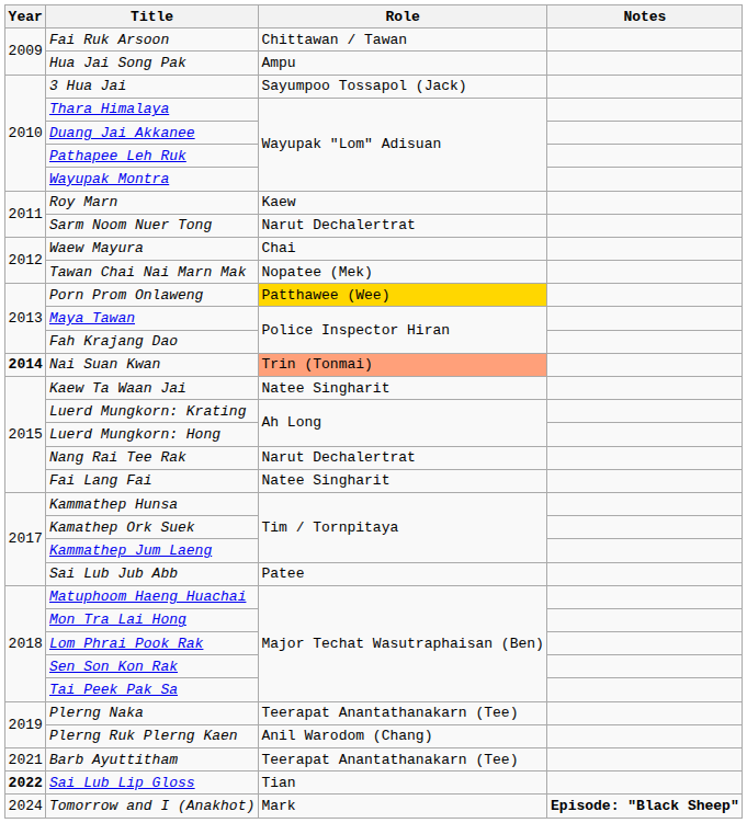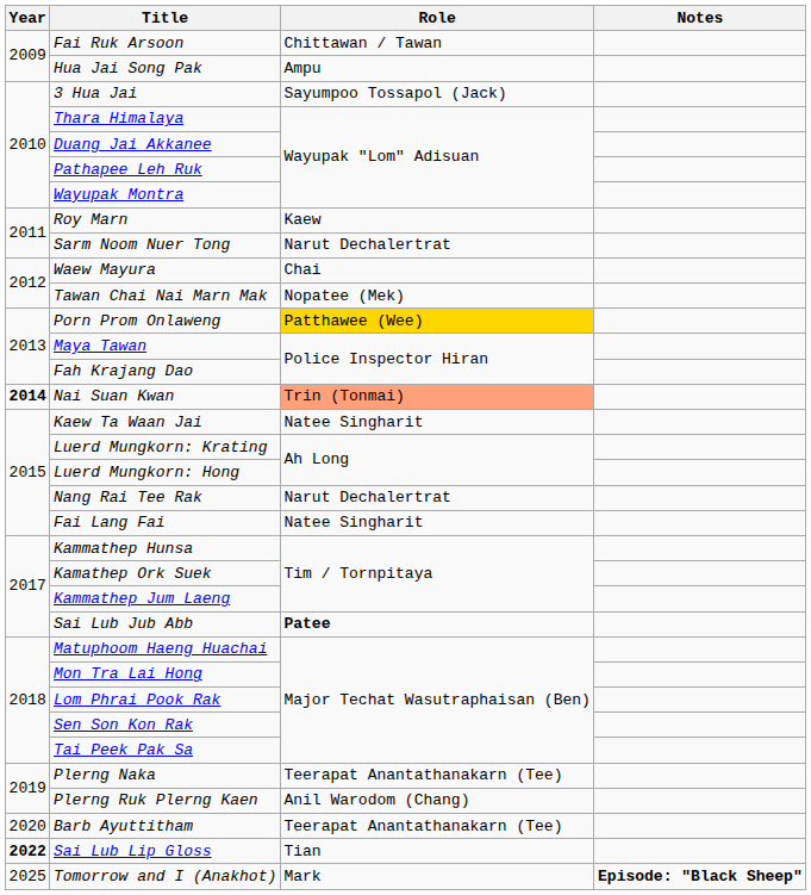Sai Lub Jub Abb | Role: normal -> bold
Barb Ayuttitham | Year: 2021 -> 2020
Tomorrow and I (Anakhot) | Year: 2024 -> 2025
